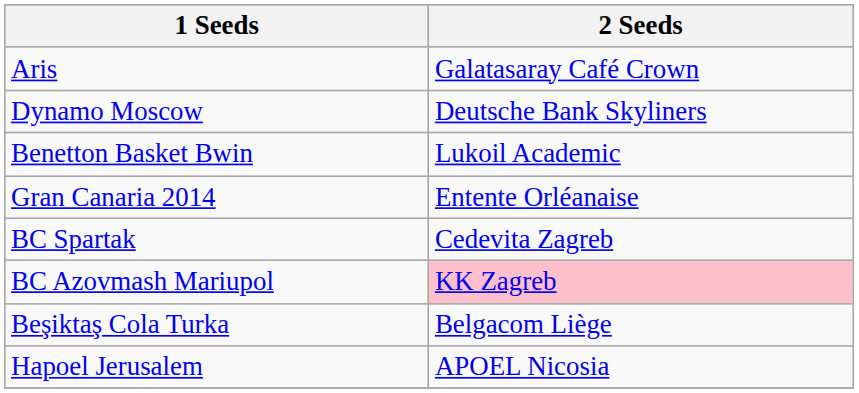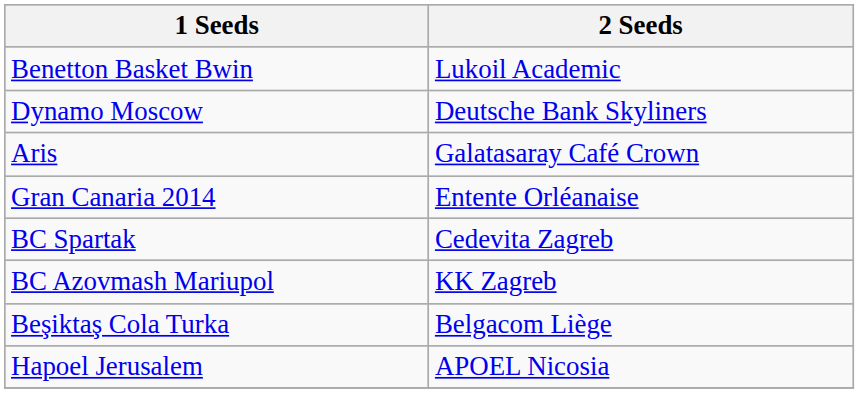rows swapped: Aris <-> Benetton Basket Bwin
BC Azovmash Mariupol | 2 Seeds: pink background -> no background
